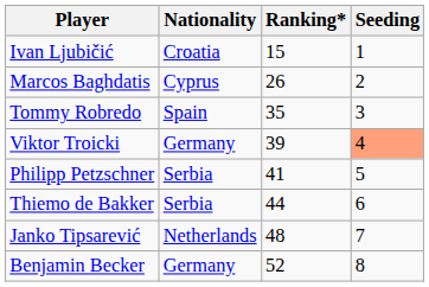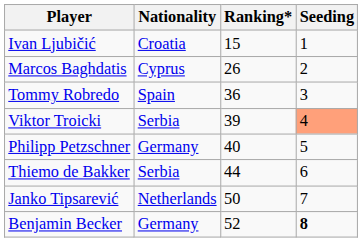Tommy Robredo | Ranking*: 35 -> 36
Viktor Troicki | Nationality: Germany -> Serbia
Philipp Petzschner | Nationality: Serbia -> Germany
Philipp Petzschner | Ranking*: 41 -> 40
Janko Tipsarević | Ranking*: 48 -> 50
Benjamin Becker | Seeding: normal -> bold
